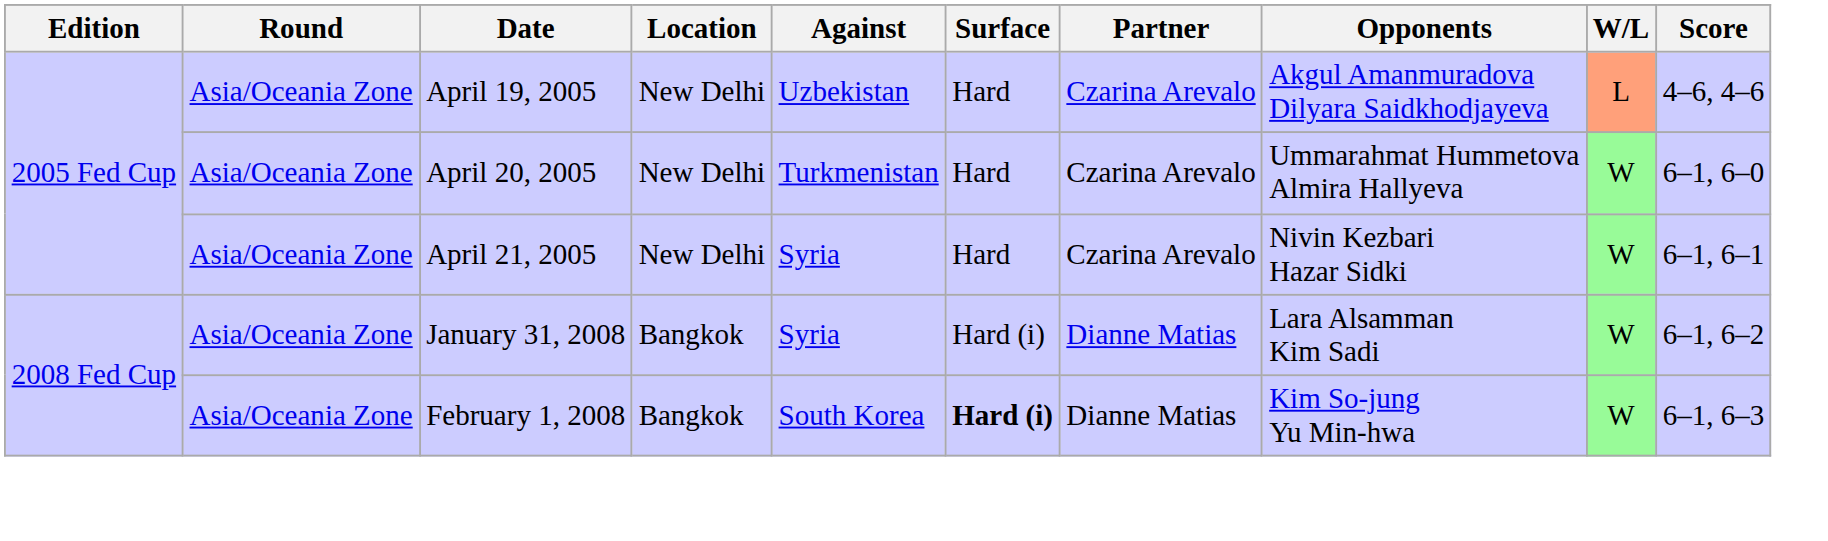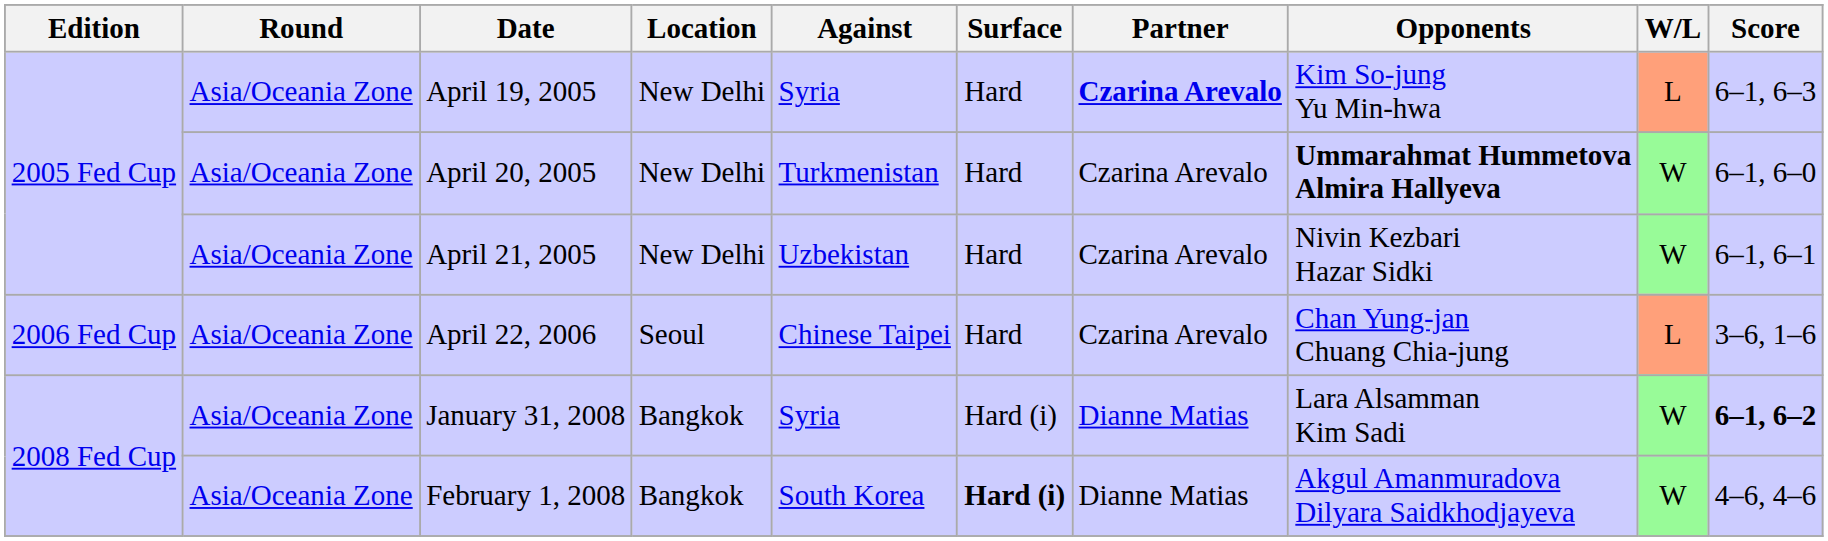April 19, 2005 | Against: Uzbekistan -> Syria
April 19, 2005 | Partner: normal -> bold
April 19, 2005 | Opponents: Akgul Amanmuradova Dilyara Saidkhodjayeva -> Kim So-jung Yu Min-hwa
April 19, 2005 | Score: 4–6, 4–6 -> 6–1, 6–3
April 20, 2005 | Opponents: normal -> bold
April 21, 2005 | Against: Syria -> Uzbekistan
+ row: 2006 Fed Cup | Asia/Oceania Zone | April 22, 2006 | Seoul | Chinese Taipei | Hard | Czarina Arevalo | Chan Yung-jan Chuang Chia-jung | L | 3–6, 1–6
January 31, 2008 | Score: normal -> bold
February 1, 2008 | Opponents: Kim So-jung Yu Min-hwa -> Akgul Amanmuradova Dilyara Saidkhodjayeva
February 1, 2008 | Score: 6–1, 6–3 -> 4–6, 4–6
